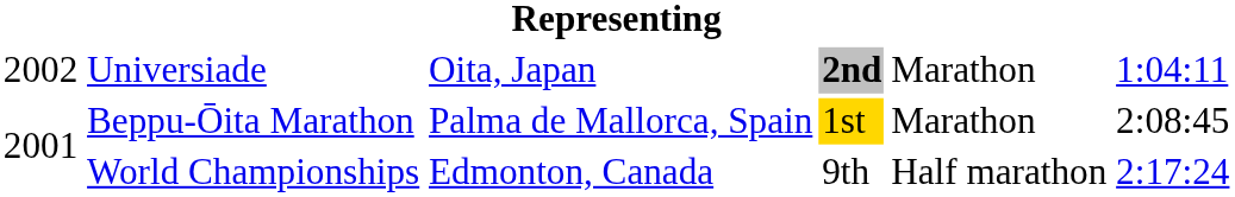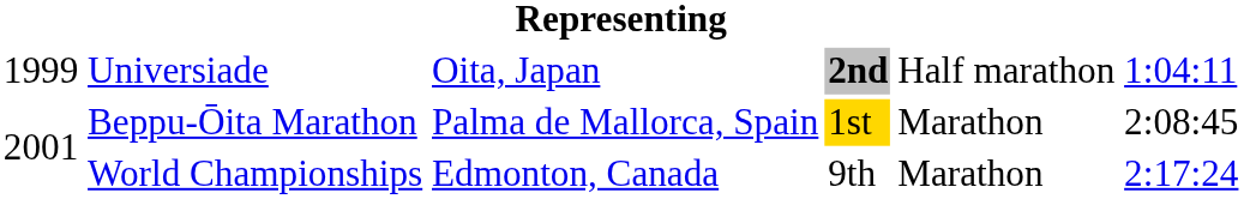Universiade | column 1: 2002 -> 1999
Universiade | column 5: Marathon -> Half marathon
World Championships | column 5: Half marathon -> Marathon
